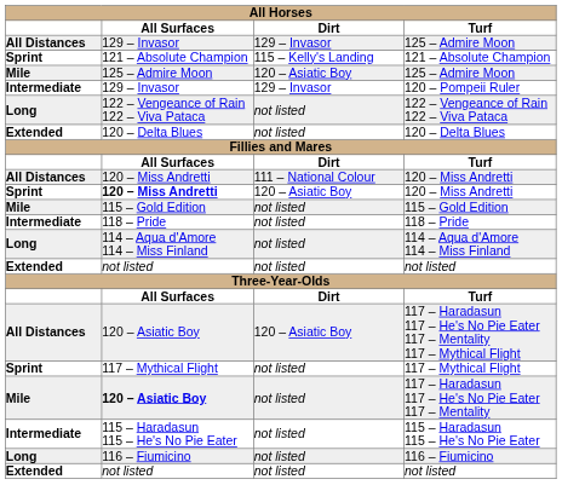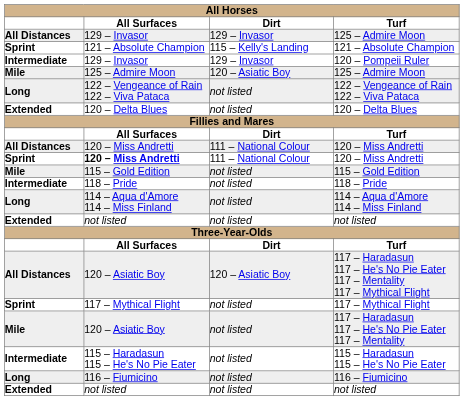rows swapped: Mile / 125 – Admire Moon <-> 120 – Pompeii Ruler
Sprint / 120 – Miss Andretti | Dirt: 120 – Asiatic Boy -> 111 – National Colour
117 – Haradasun 117 – He's No Pie Eater 117 – Mentality | All Surfaces: bold -> normal
